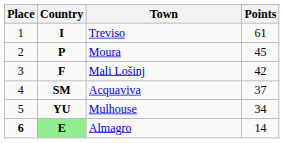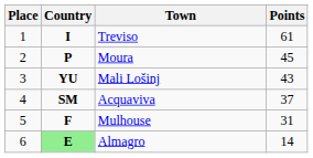Mali Lošinj | Country: F -> YU
Mali Lošinj | Points: 42 -> 43
Mulhouse | Country: YU -> F
Mulhouse | Points: 34 -> 31
Almagro | Place: bold -> normal
